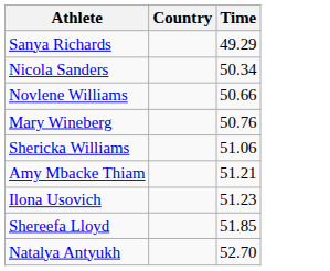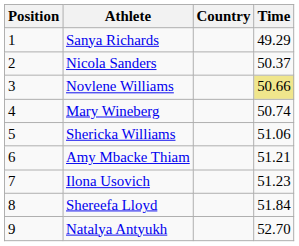+ column: Position | 1 | 2 | 3 | 4 | 5 | 6 | 7 | 8 | 9
Nicola Sanders | Time: 50.34 -> 50.37
Novlene Williams | Time: no background -> khaki background
Mary Wineberg | Time: 50.76 -> 50.74
Shereefa Lloyd | Time: 51.85 -> 51.84
